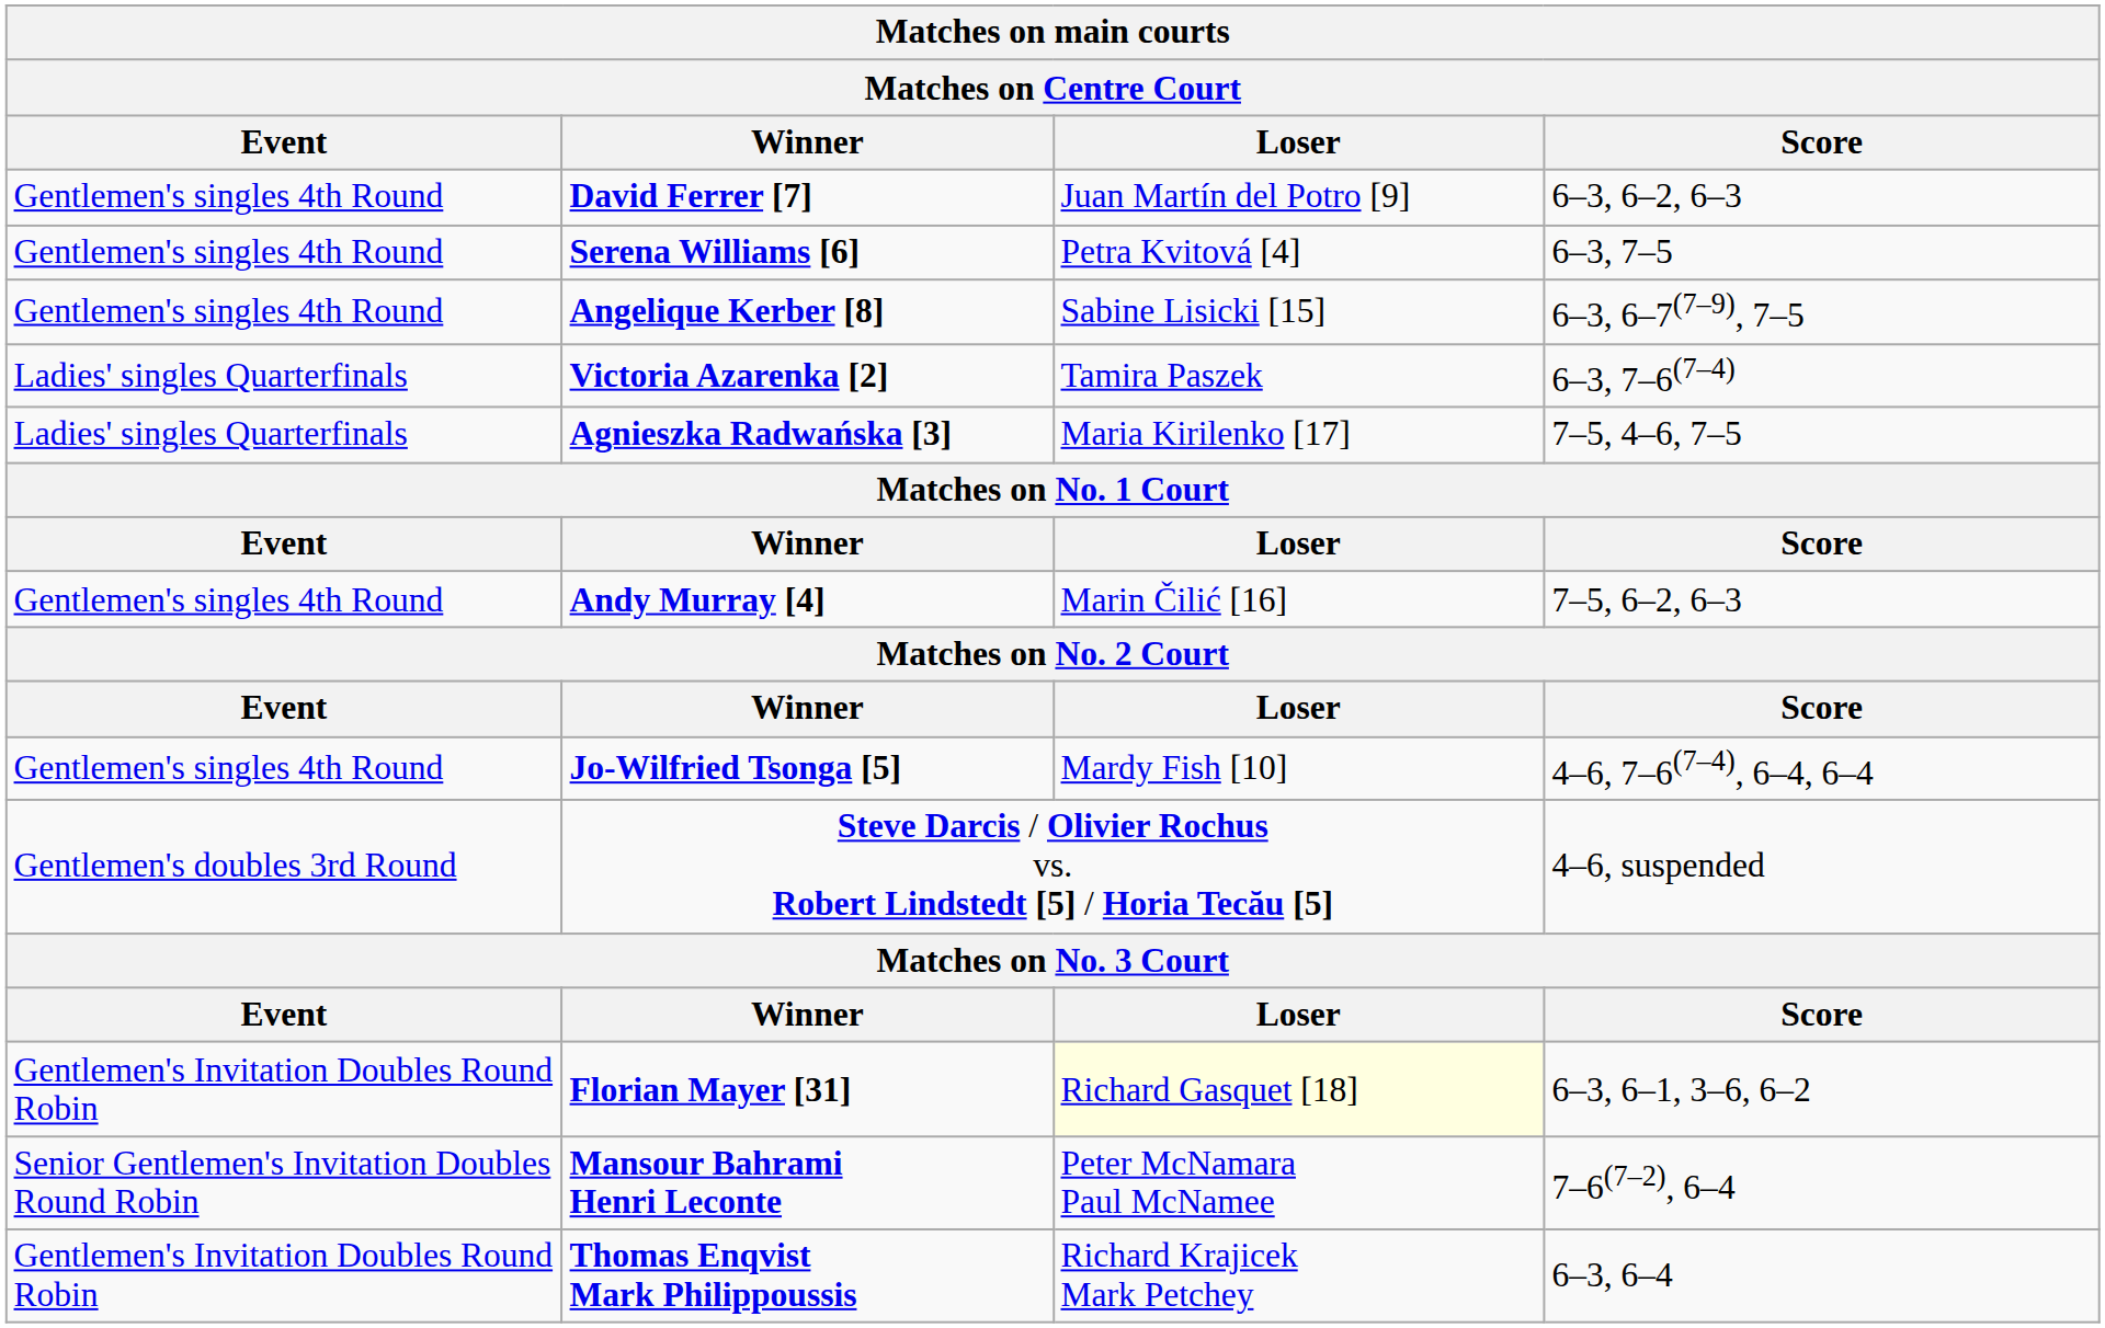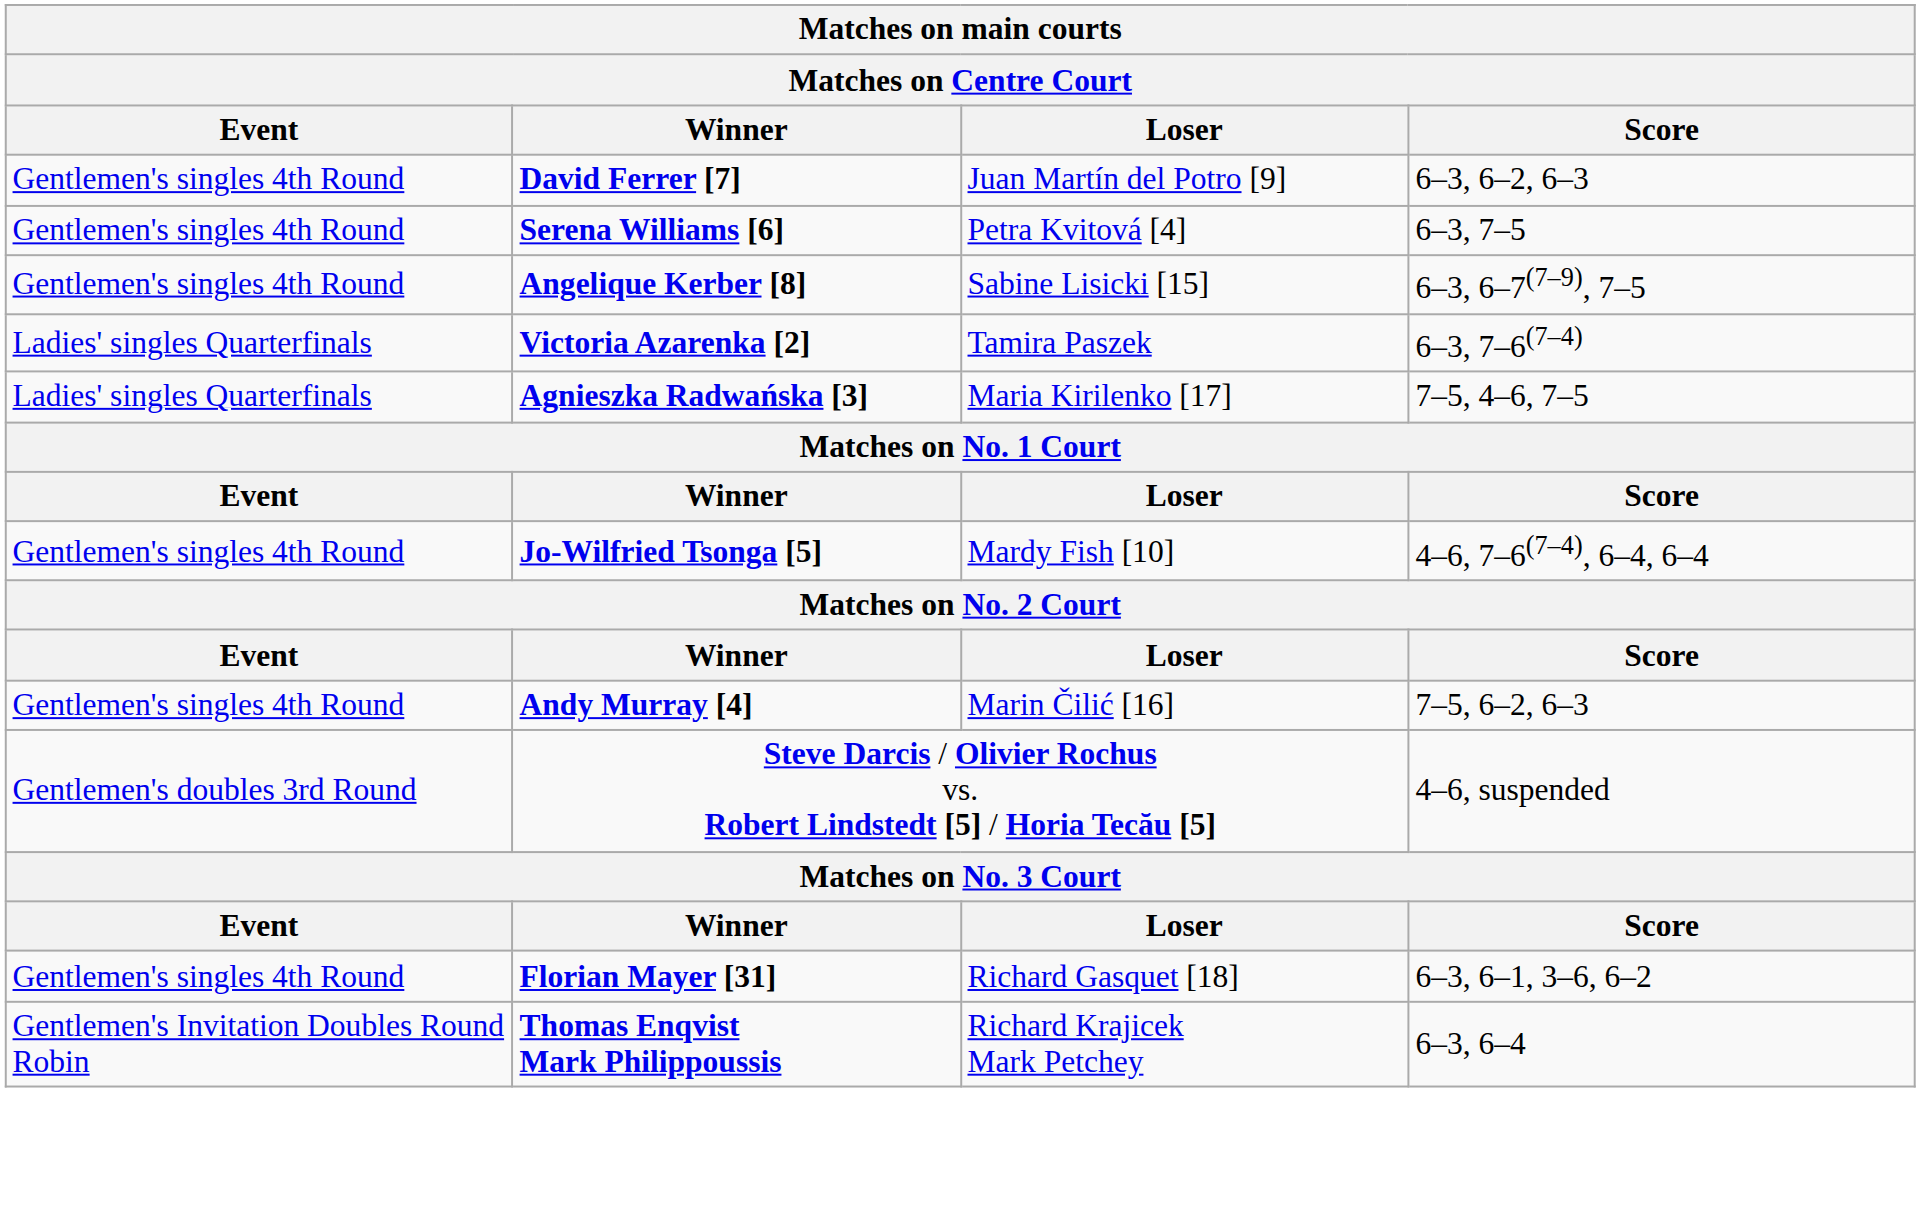rows swapped: Andy Murray [4] <-> Jo-Wilfried Tsonga [5]
Florian Mayer [31] | Event: Gentlemen's Invitation Doubles Round Robin -> Gentlemen's singles 4th Round
Florian Mayer [31] | Loser: lightyellow background -> no background
- row: Senior Gentlemen's Invitation Doubles Round Robin | Mansour Bahrami Henri Leconte | Peter McNamara Paul McNamee | 7–6(7–2), 6–4
